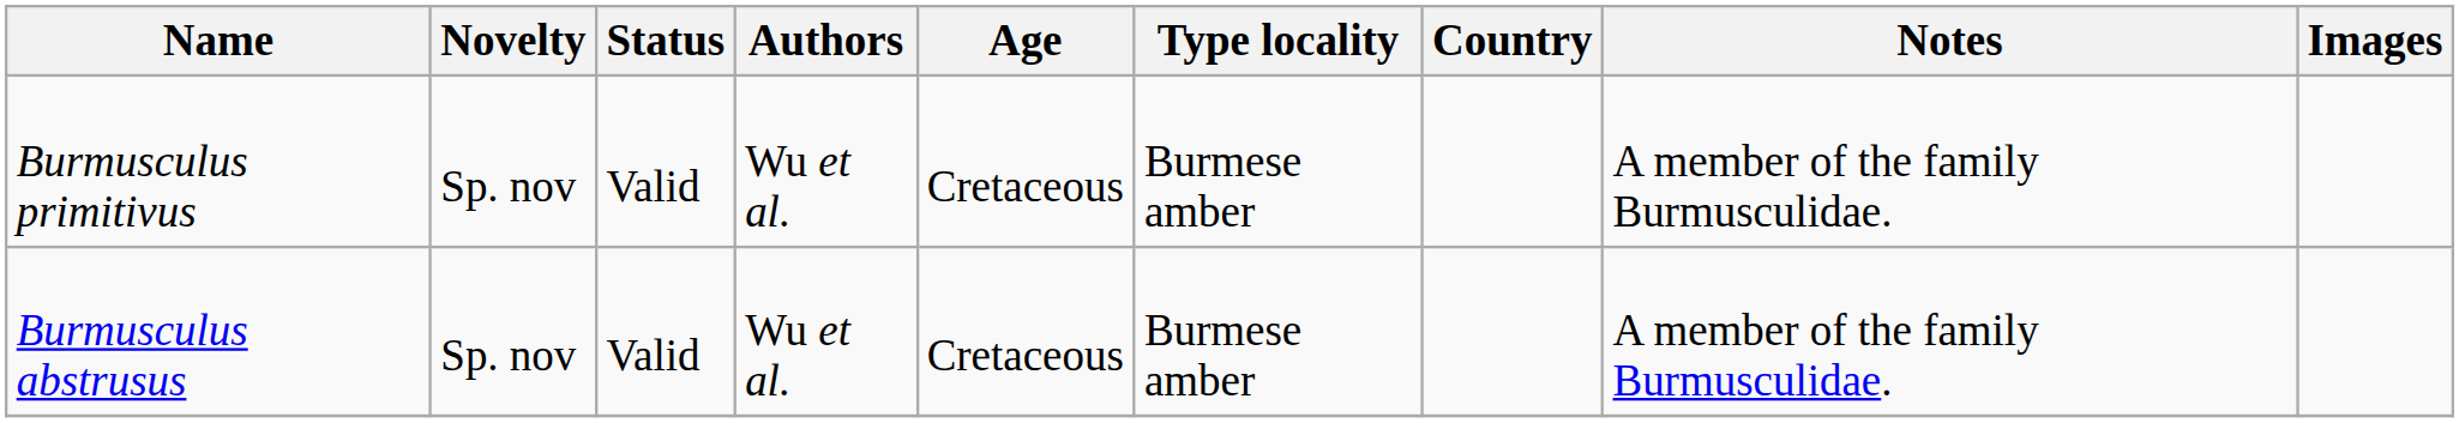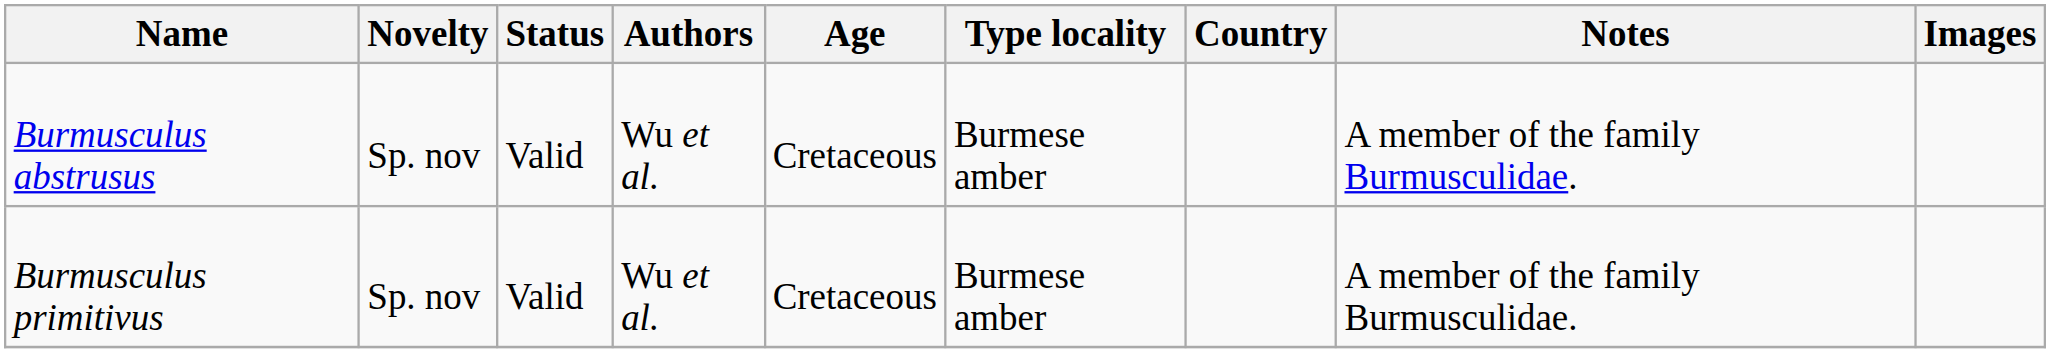rows swapped: Burmusculus abstrusus <-> Burmusculus primitivus
